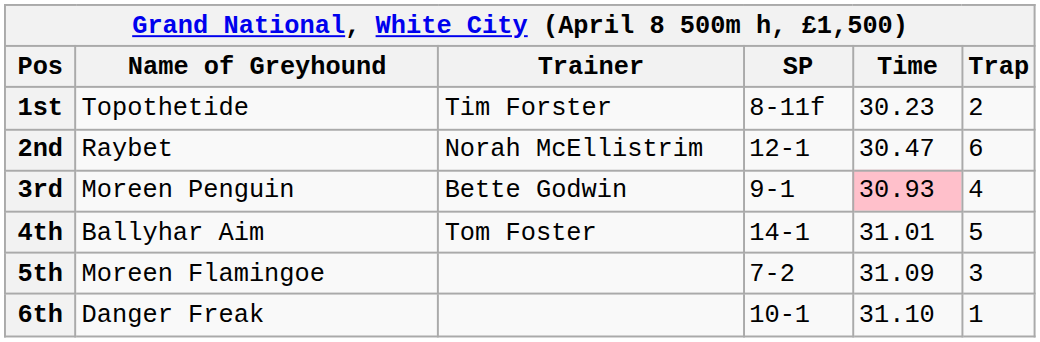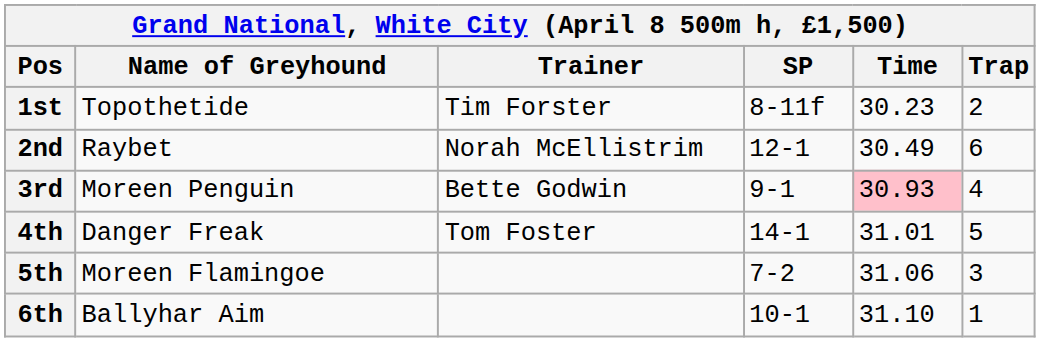2nd | Time: 30.47 -> 30.49
4th | Name of Greyhound: Ballyhar Aim -> Danger Freak
5th | Time: 31.09 -> 31.06
6th | Name of Greyhound: Danger Freak -> Ballyhar Aim
